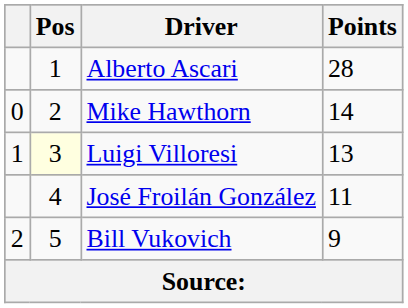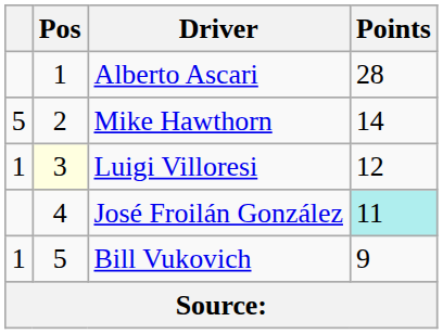Mike Hawthorn | column 1: 0 -> 5
Luigi Villoresi | Points: 13 -> 12
José Froilán González | Points: no background -> paleturquoise background
Bill Vukovich | column 1: 2 -> 1
